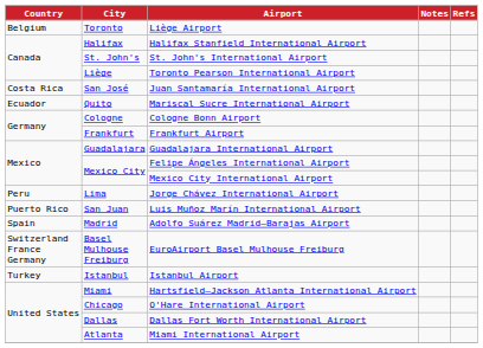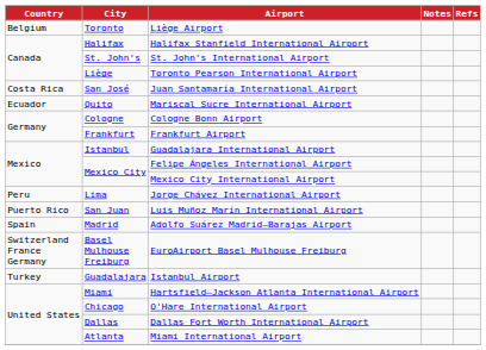Guadalajara International Airport | City: Guadalajara -> Istanbul
Istanbul Airport | City: Istanbul -> Guadalajara
